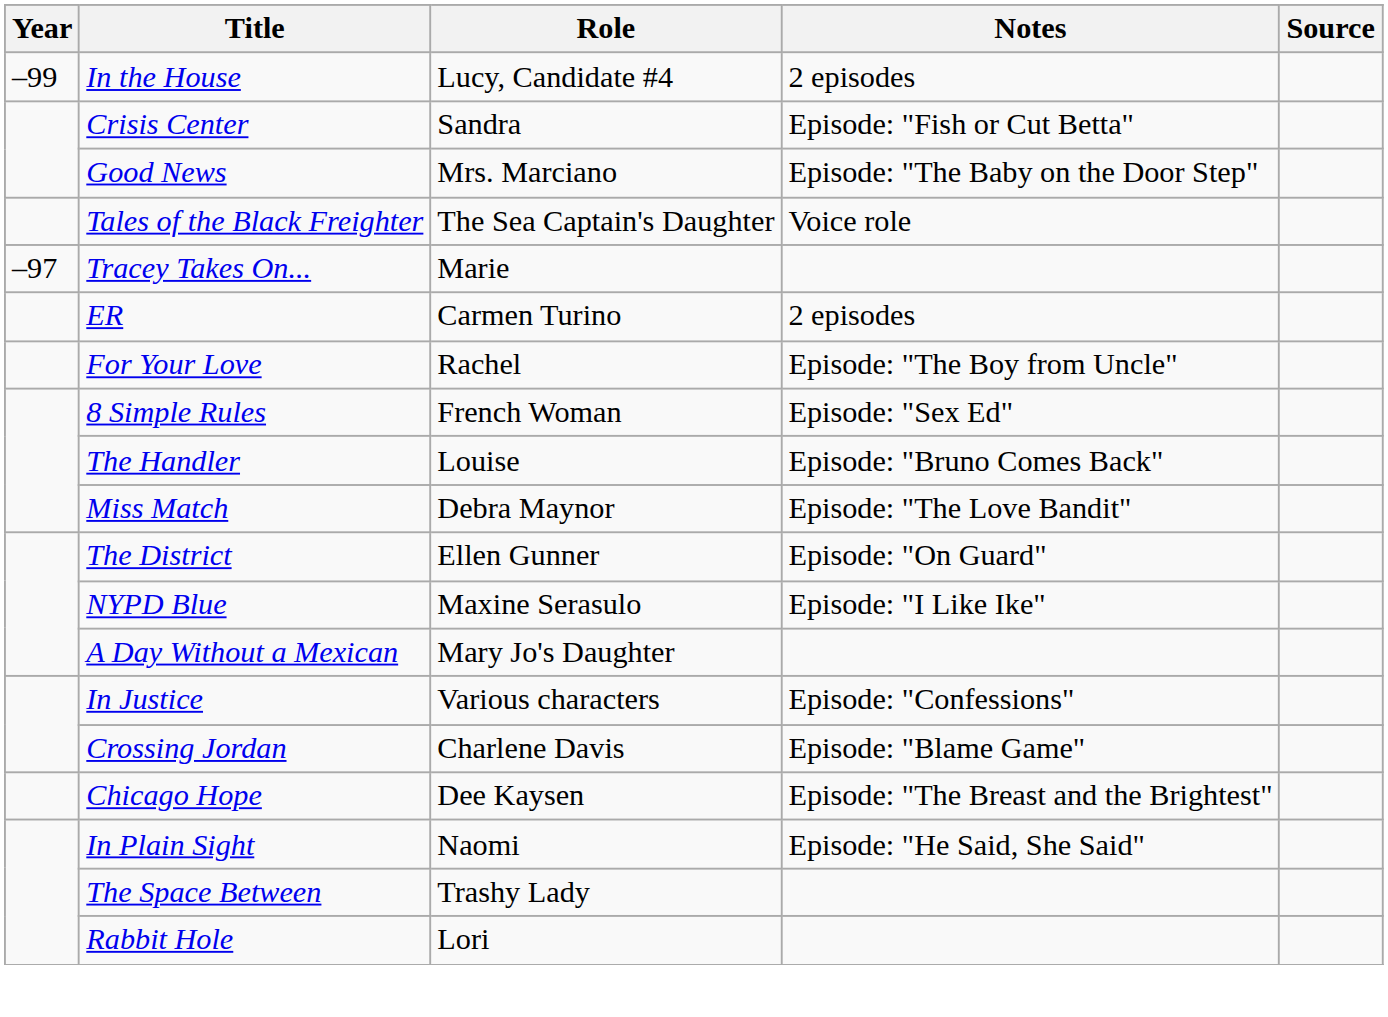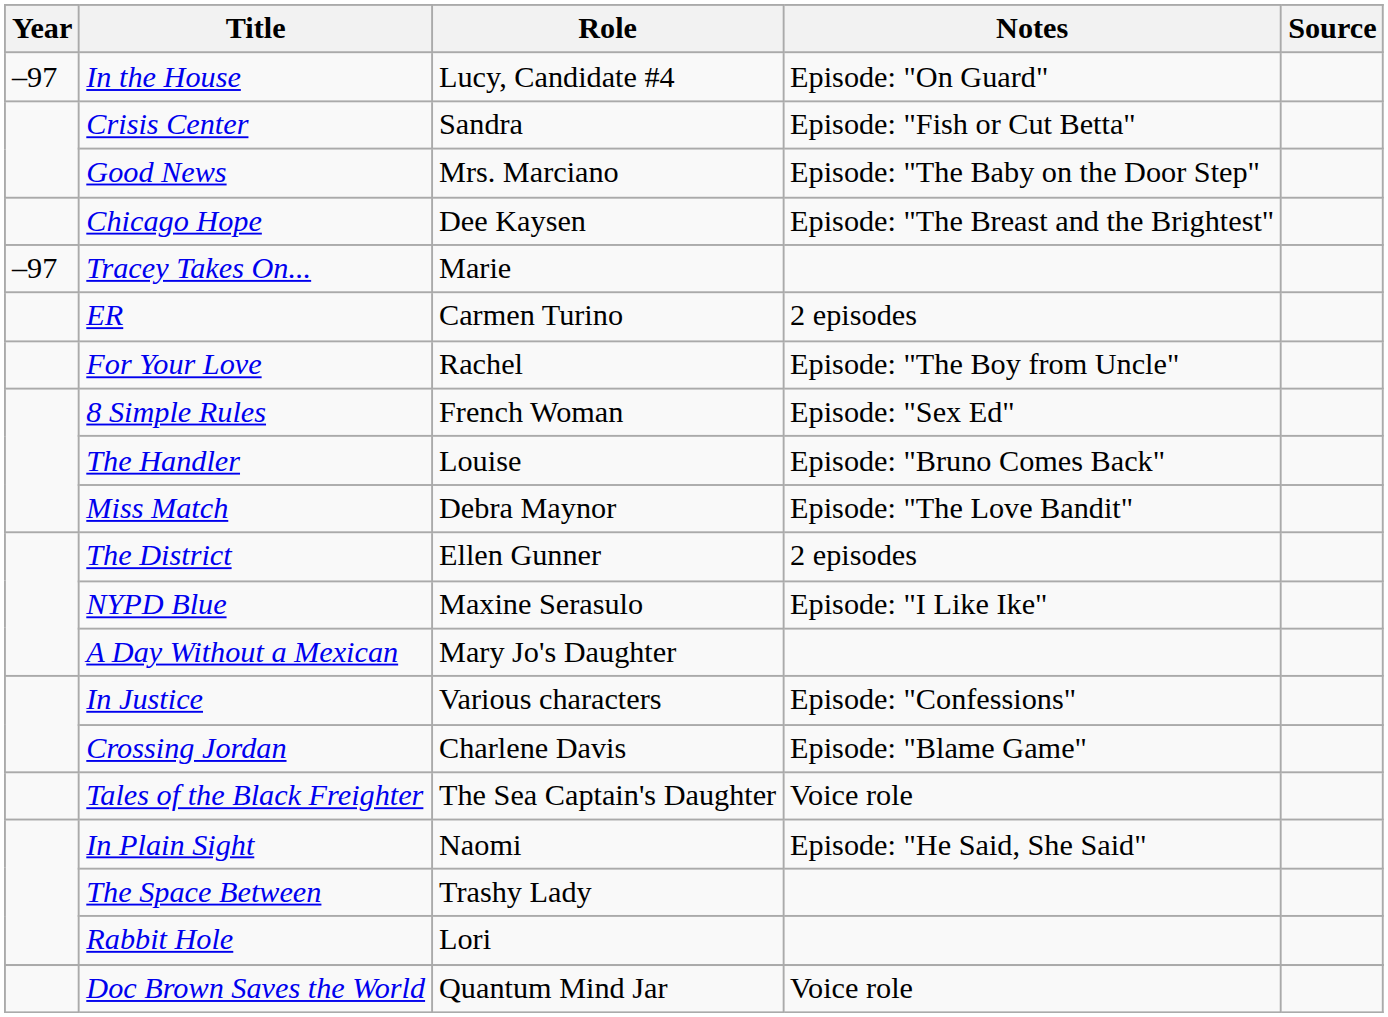In the House | Year: –99 -> –97
In the House | Notes: 2 episodes -> Episode: "On Guard"
rows swapped: Chicago Hope <-> Tales of the Black Freighter
The District | Notes: Episode: "On Guard" -> 2 episodes
+ row: Doc Brown Saves the World | Quantum Mind Jar | Voice role
